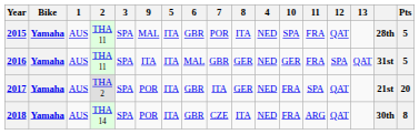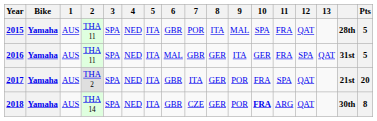columns swapped: 4 <-> 9
2018 | 8: ITA -> GER
2018 | 10: normal -> bold
